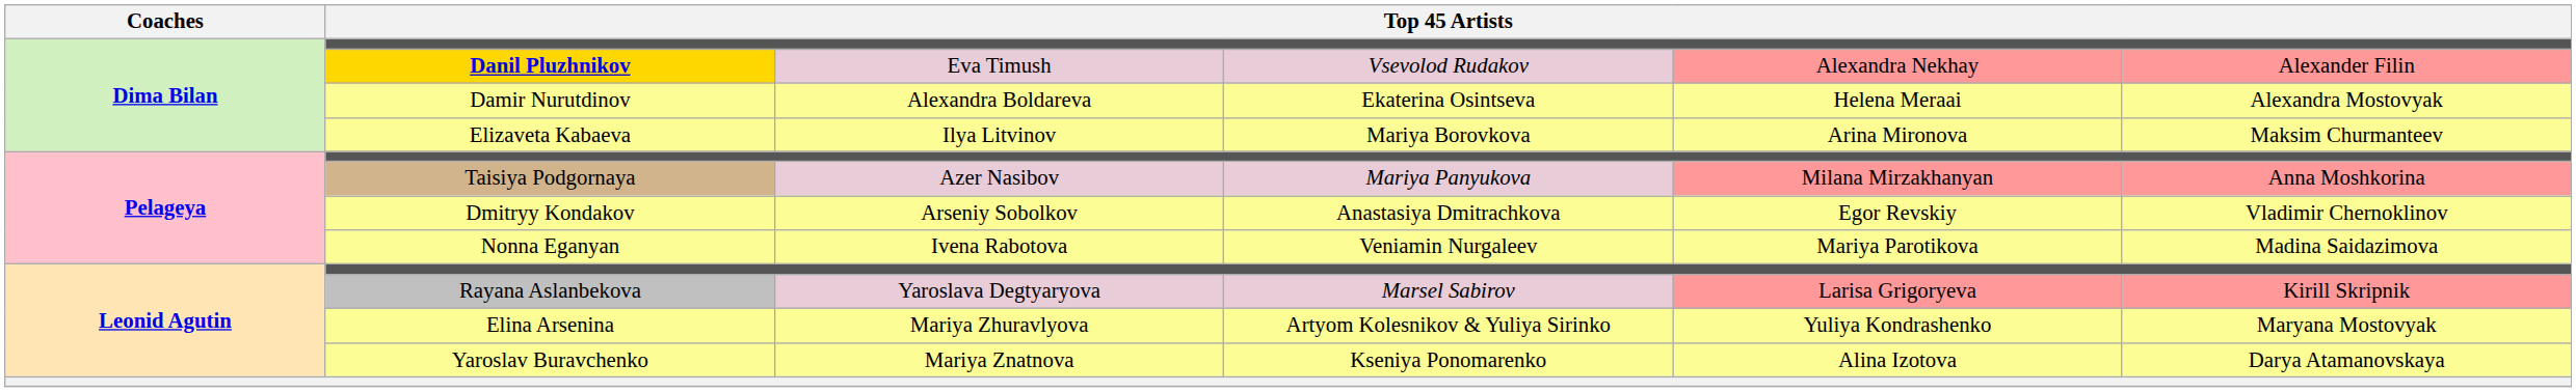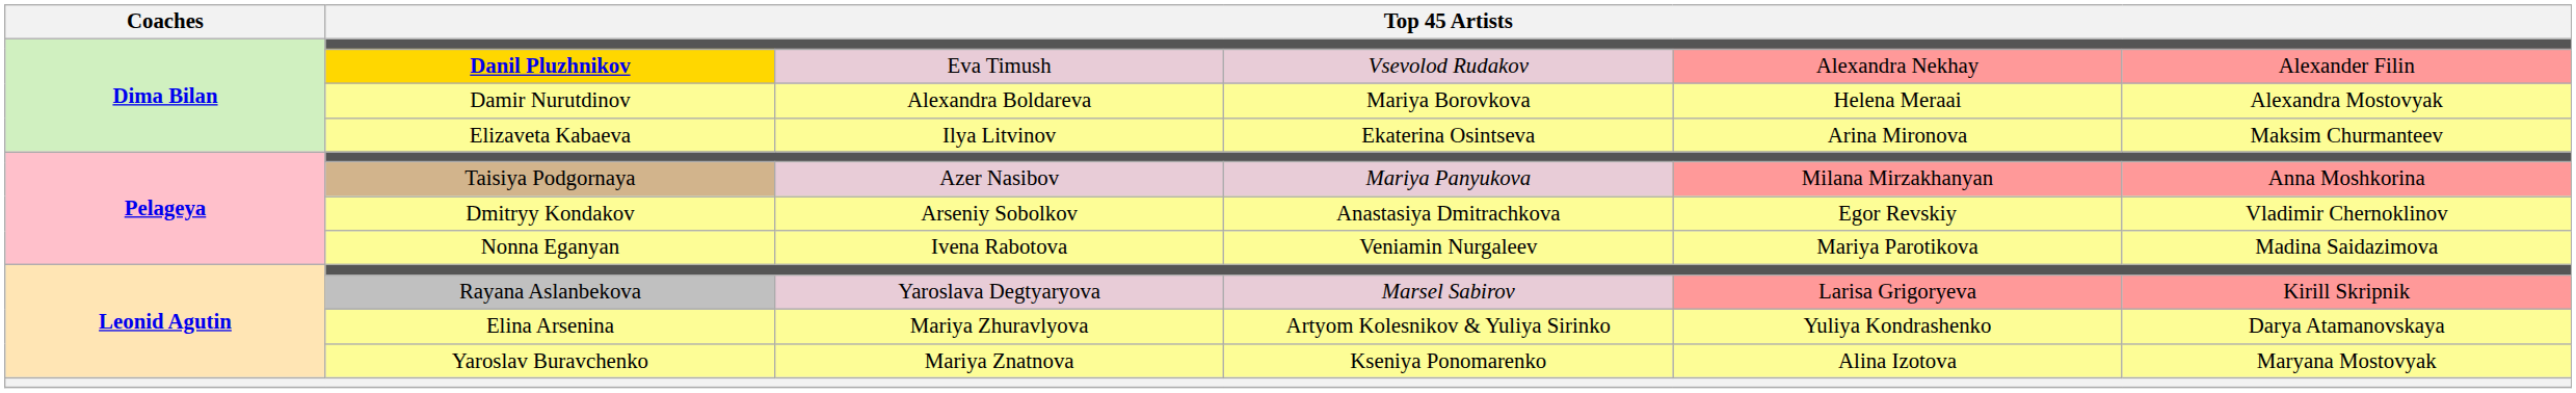Damir Nurutdinov | column 4: Ekaterina Osintseva -> Mariya Borovkova
Elizaveta Kabaeva | column 4: Mariya Borovkova -> Ekaterina Osintseva
Elina Arsenina | column 6: Maryana Mostovyak -> Darya Atamanovskaya
Yaroslav Buravchenko | column 6: Darya Atamanovskaya -> Maryana Mostovyak
